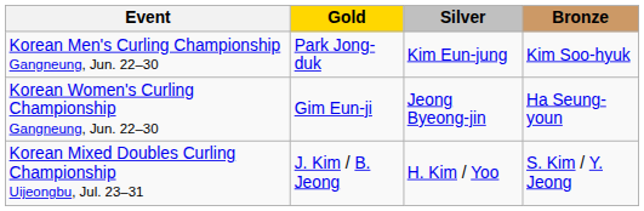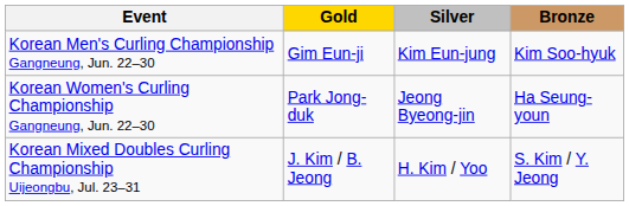Korean Men's Curling Championship Gangneung, Jun. 22–30 | Gold: Park Jong-duk -> Gim Eun-ji
Korean Women's Curling Championship Gangneung, Jun. 22–30 | Gold: Gim Eun-ji -> Park Jong-duk
